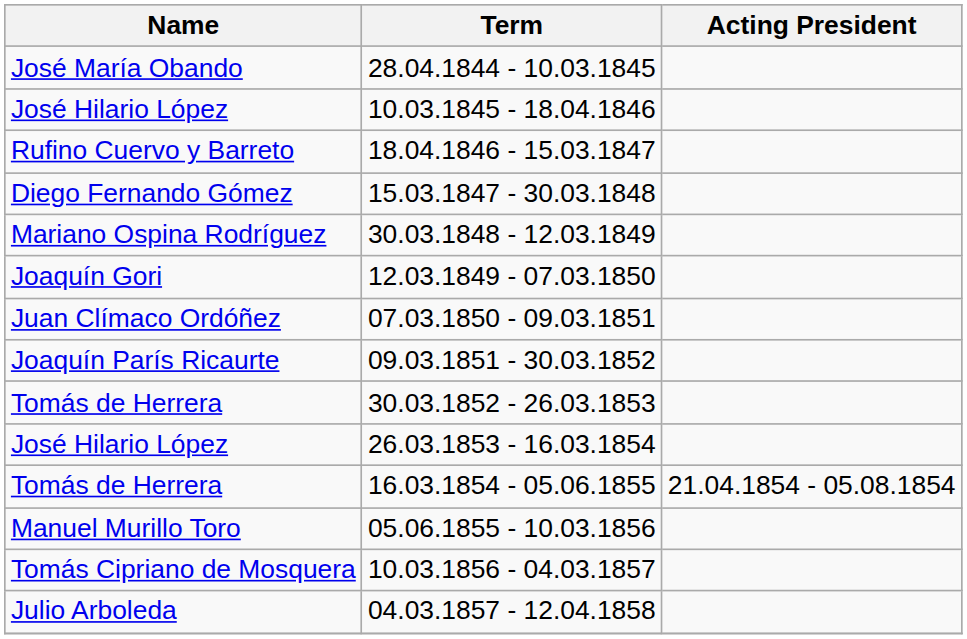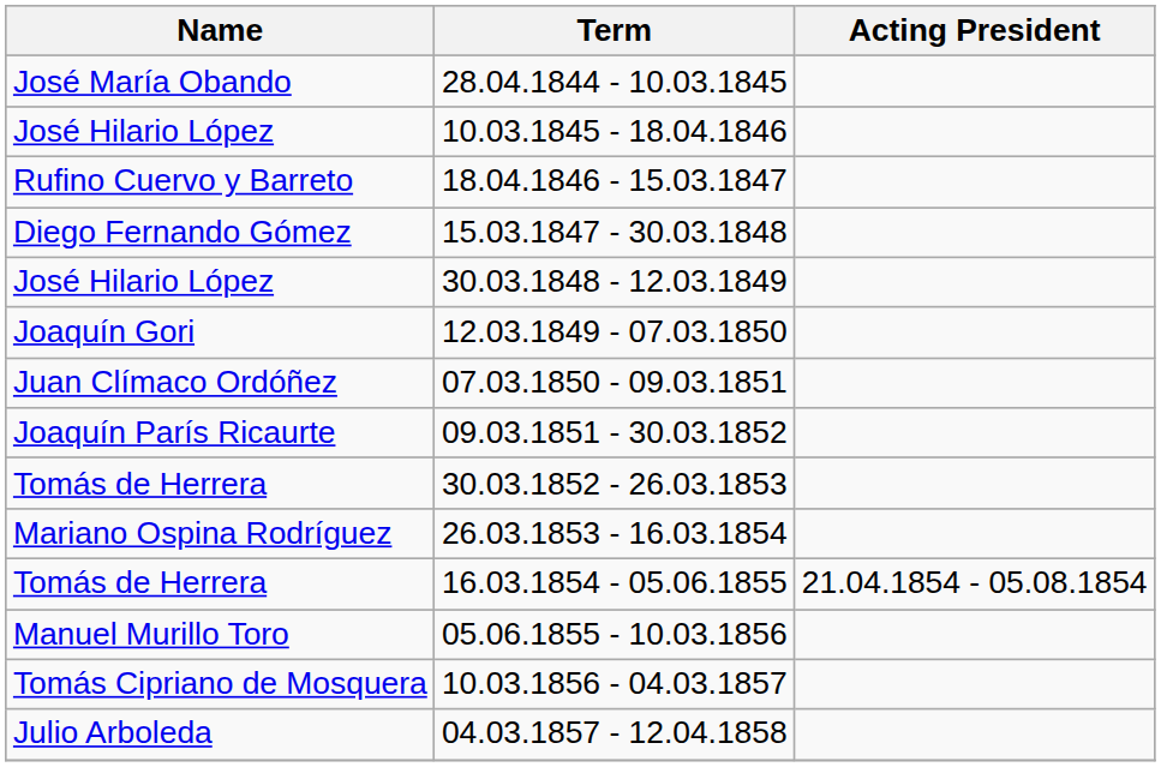30.03.1848 - 12.03.1849 | Name: Mariano Ospina Rodríguez -> José Hilario López
26.03.1853 - 16.03.1854 | Name: José Hilario López -> Mariano Ospina Rodríguez
